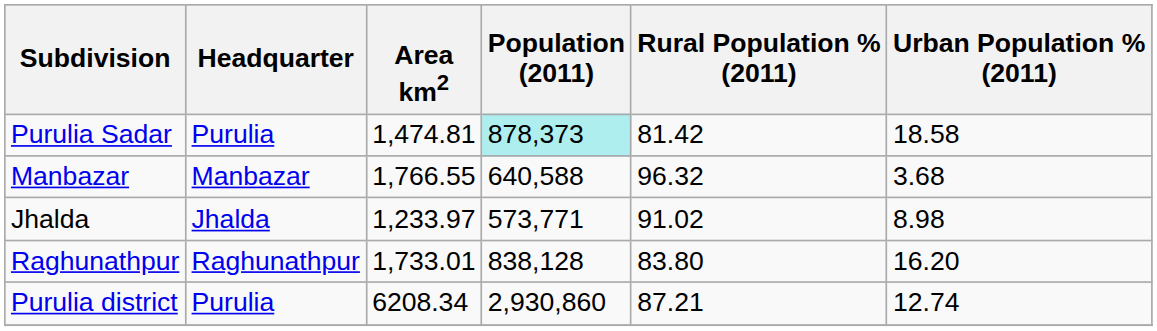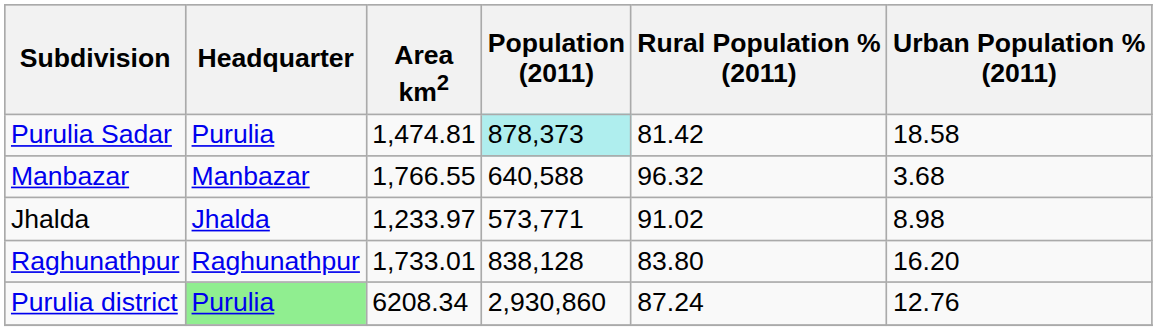Purulia district | Headquarter: no background -> lightgreen background
Purulia district | Rural Population % (2011): 87.21 -> 87.24
Purulia district | Urban Population % (2011): 12.74 -> 12.76
